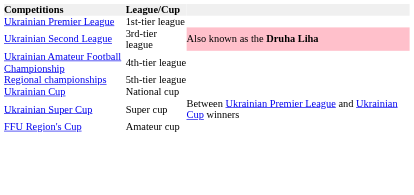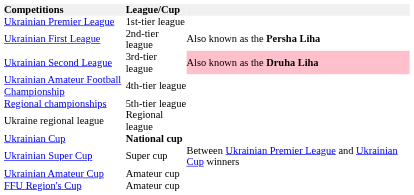+ row: Ukrainian First League | 2nd-tier league | Also known as the Persha Liha
+ row: Ukraine regional league | Regional league
Ukrainian Cup | League/Cup: normal -> bold
+ row: Ukrainian Amateur Cup | Amateur cup
